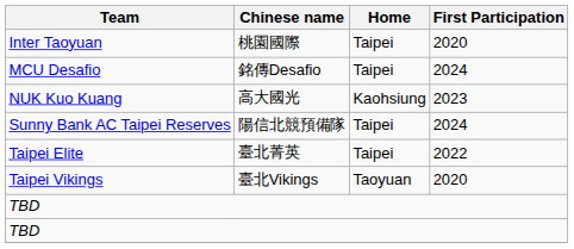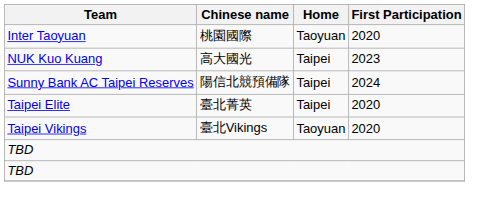Inter Taoyuan | Home: Taipei -> Taoyuan
- row: MCU Desafio | 銘傳Desafio | Taipei | 2024
NUK Kuo Kuang | Home: Kaohsiung -> Taipei
Taipei Elite | First Participation: 2022 -> 2020
